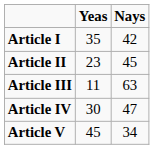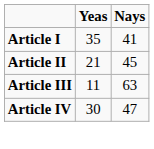Article I | Nays: 42 -> 41
Article II | Yeas: 23 -> 21
- row: Article V | 45 | 34
